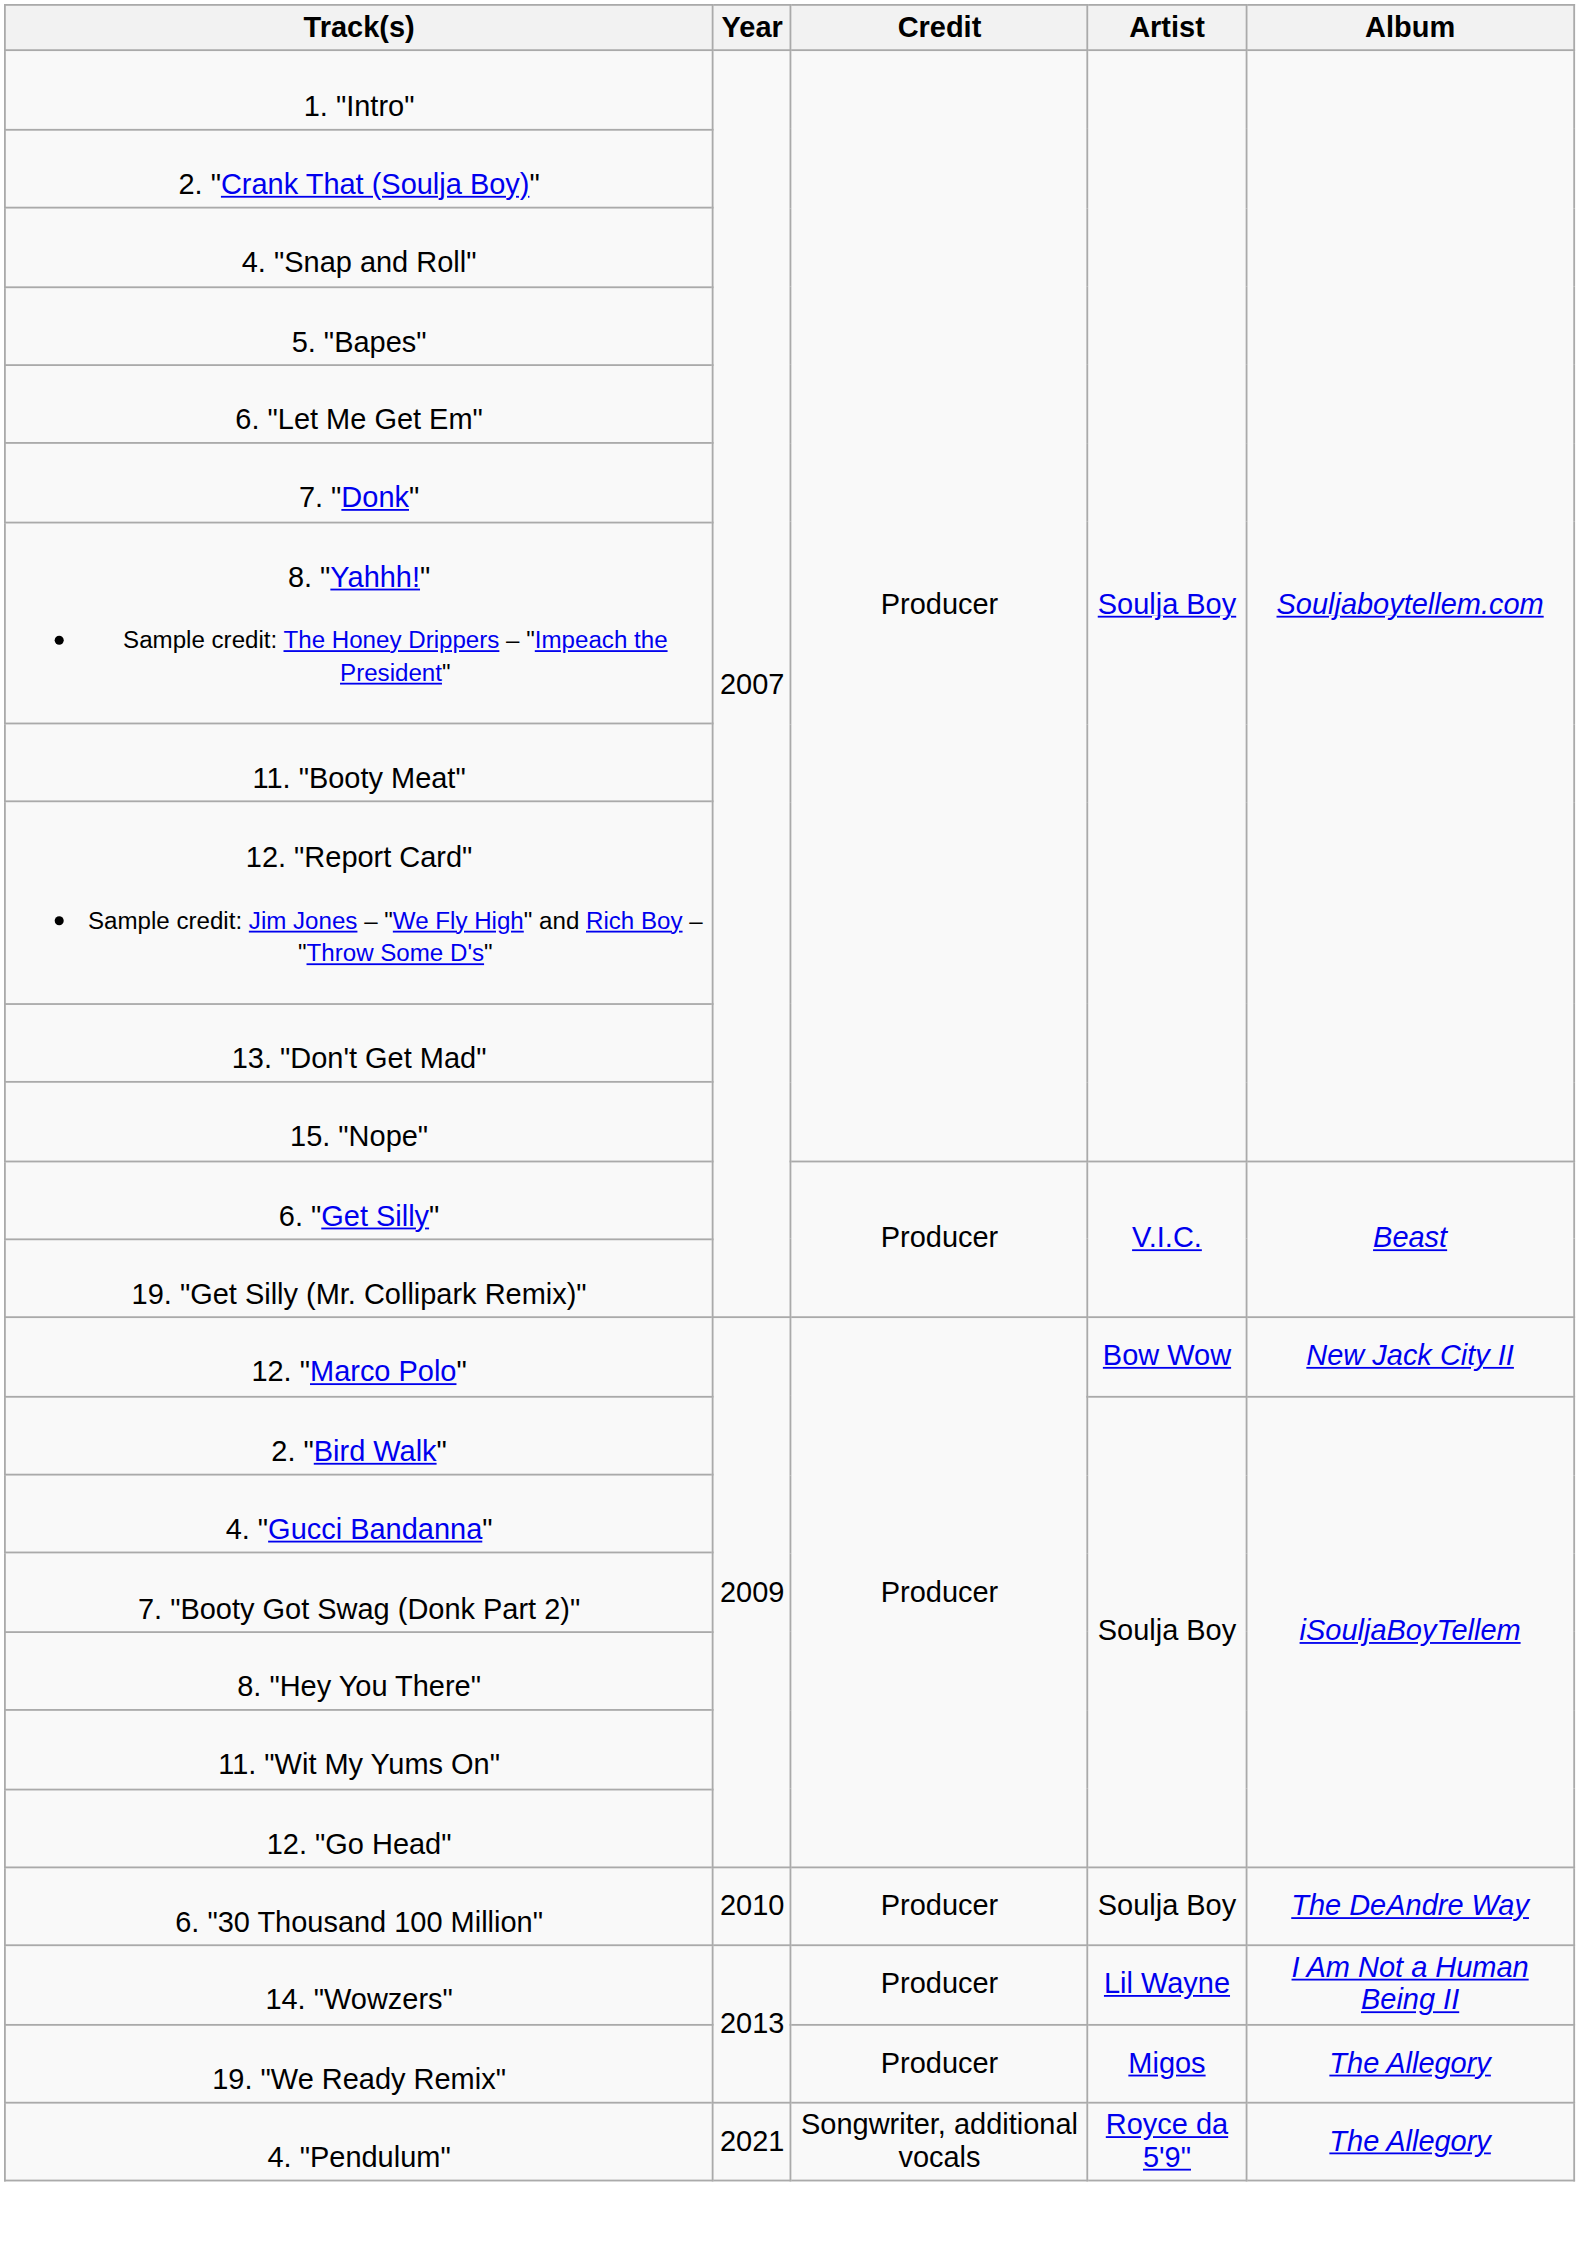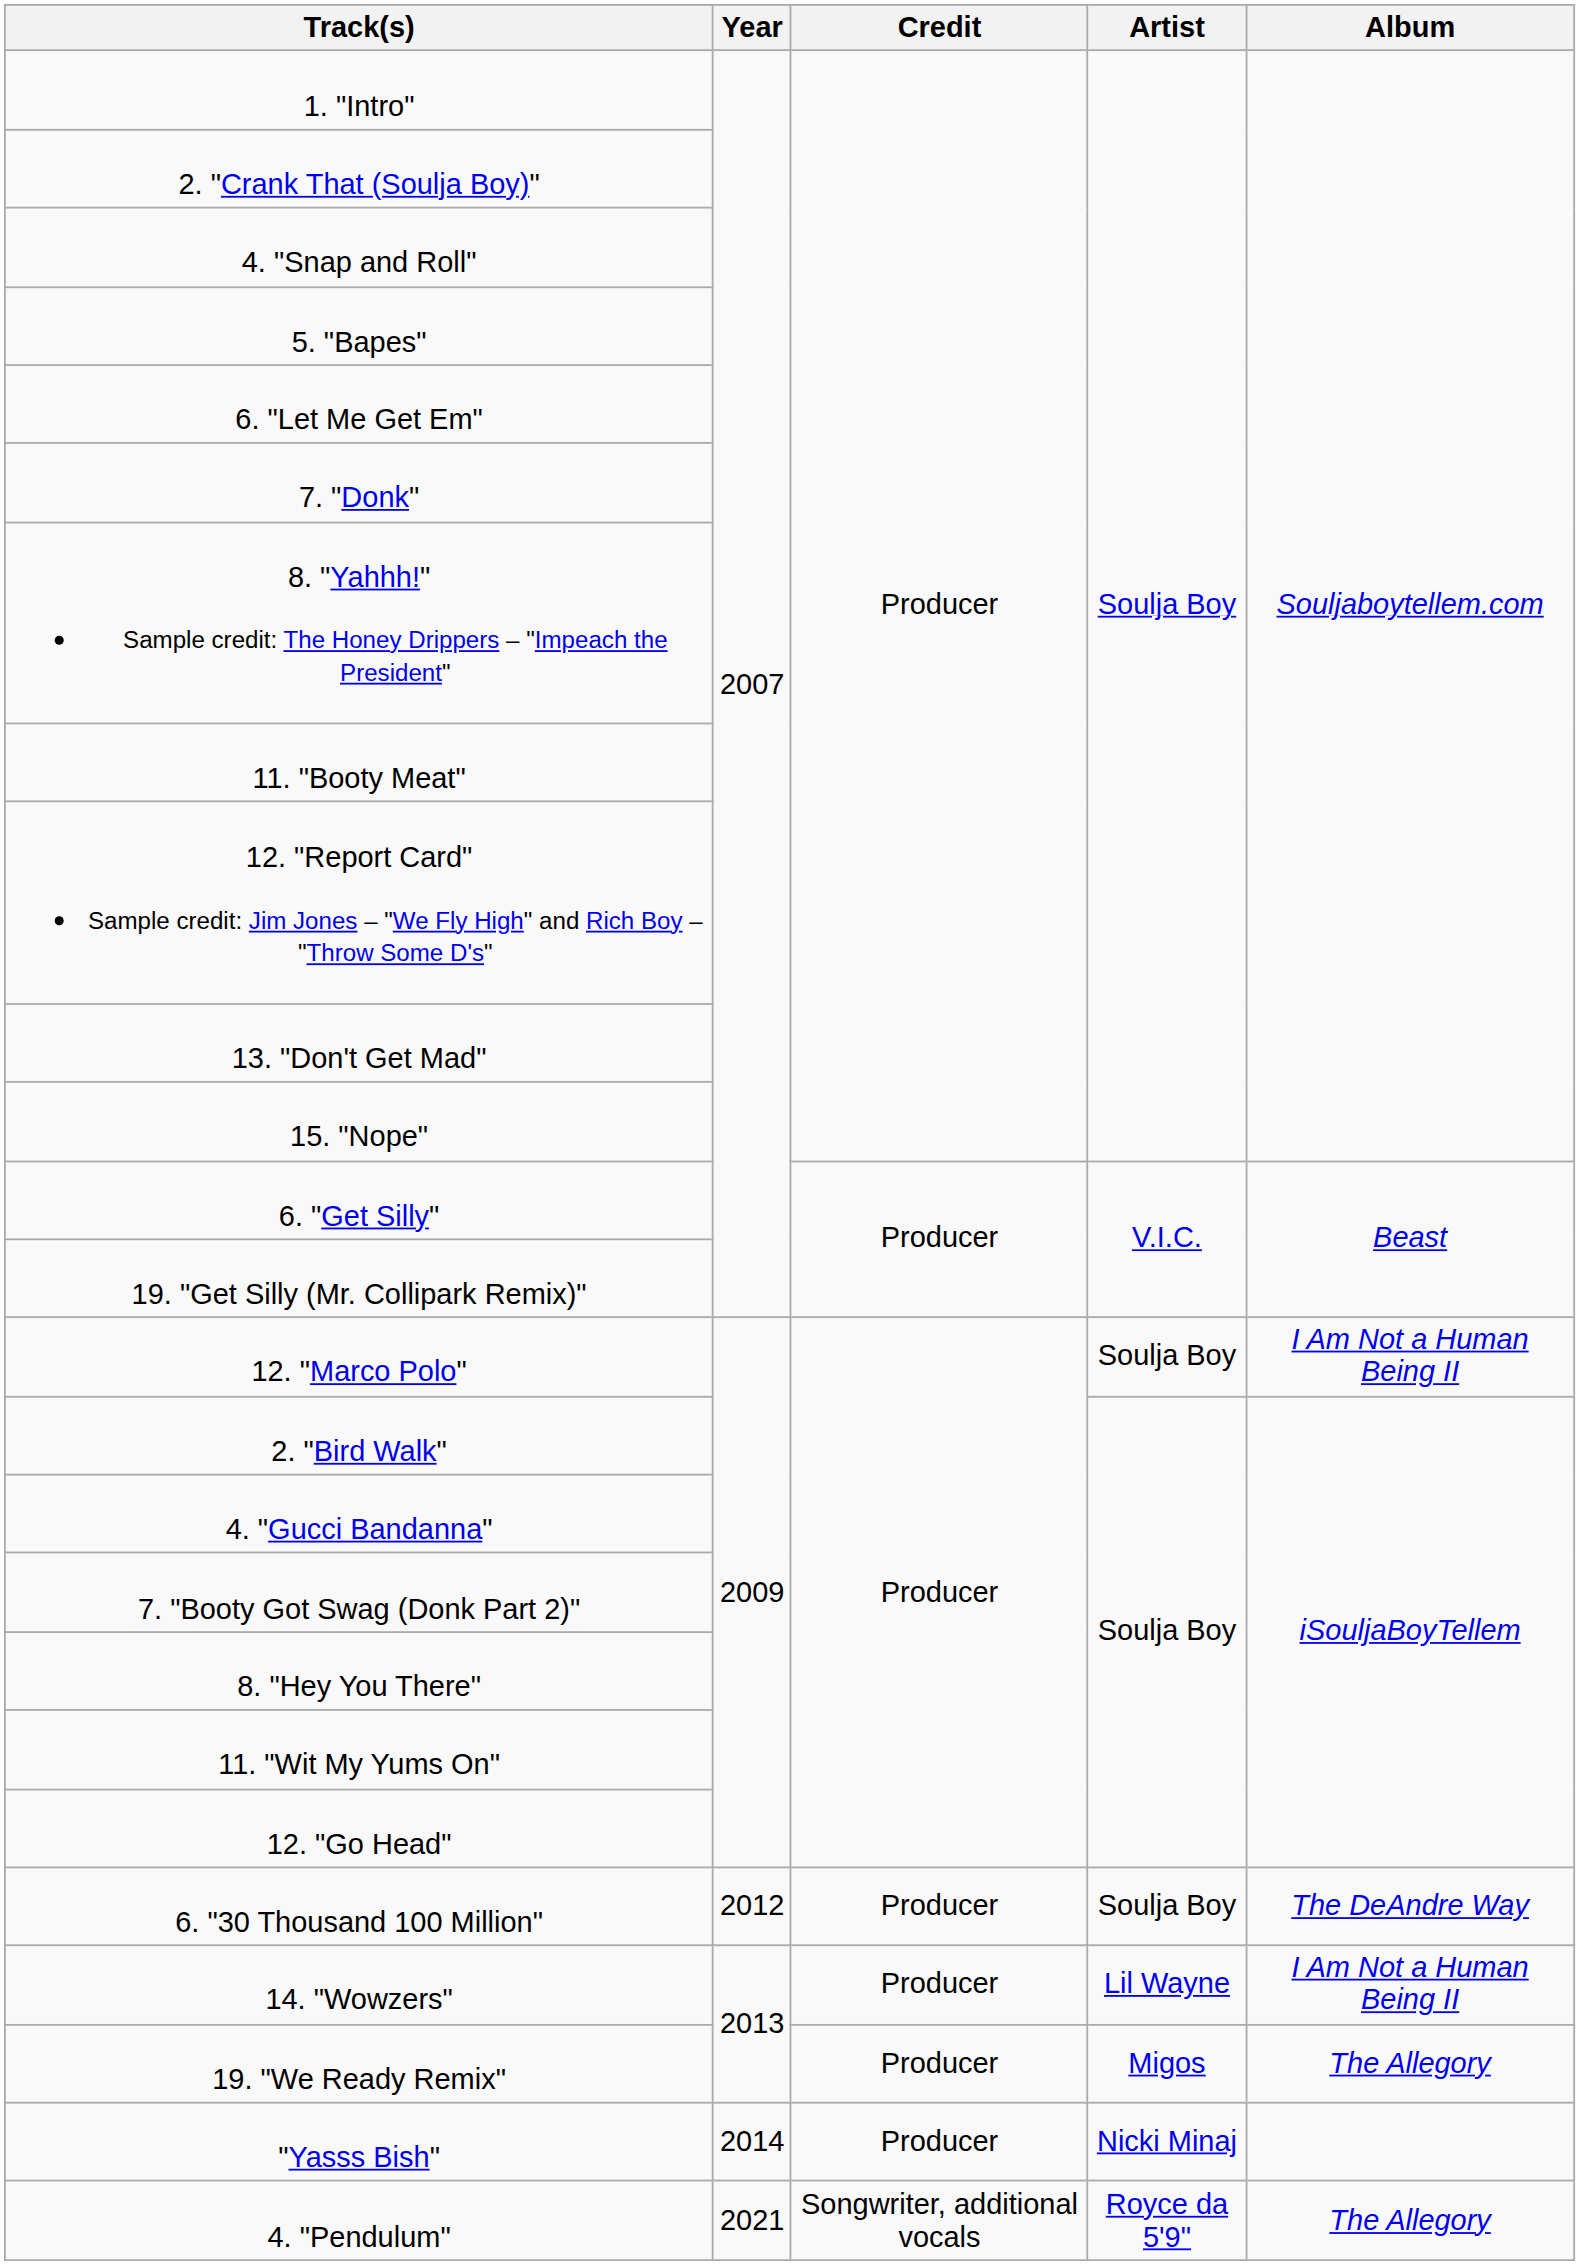12. "Marco Polo" | Artist: Bow Wow -> Soulja Boy
12. "Marco Polo" | Album: New Jack City II -> I Am Not a Human Being II
6. "30 Thousand 100 Million" | Year: 2010 -> 2012
+ row: "Yasss Bish" | 2014 | Producer | Nicki Minaj
